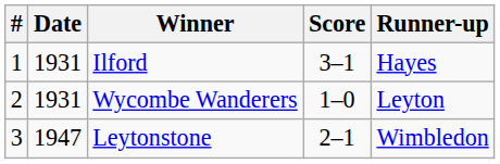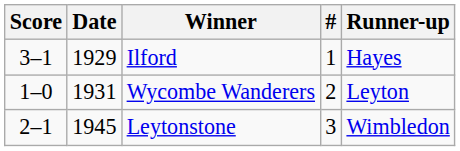columns swapped: # <-> Score
Ilford | Date: 1931 -> 1929
Leytonstone | Date: 1947 -> 1945
